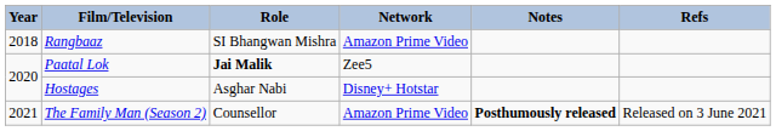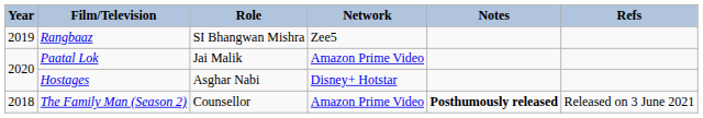Rangbaaz | Year: 2018 -> 2019
Rangbaaz | Network: Amazon Prime Video -> Zee5
Paatal Lok | Role: bold -> normal
Paatal Lok | Network: Zee5 -> Amazon Prime Video
The Family Man (Season 2) | Year: 2021 -> 2018
